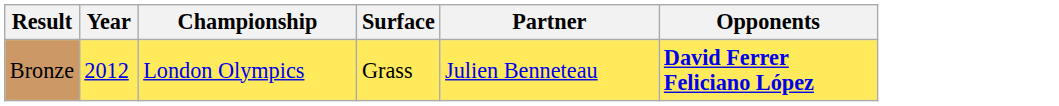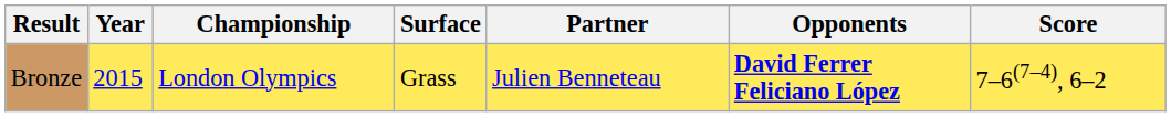+ column: Score | 7–6(7–4), 6–2
Bronze | Year: 2012 -> 2015
